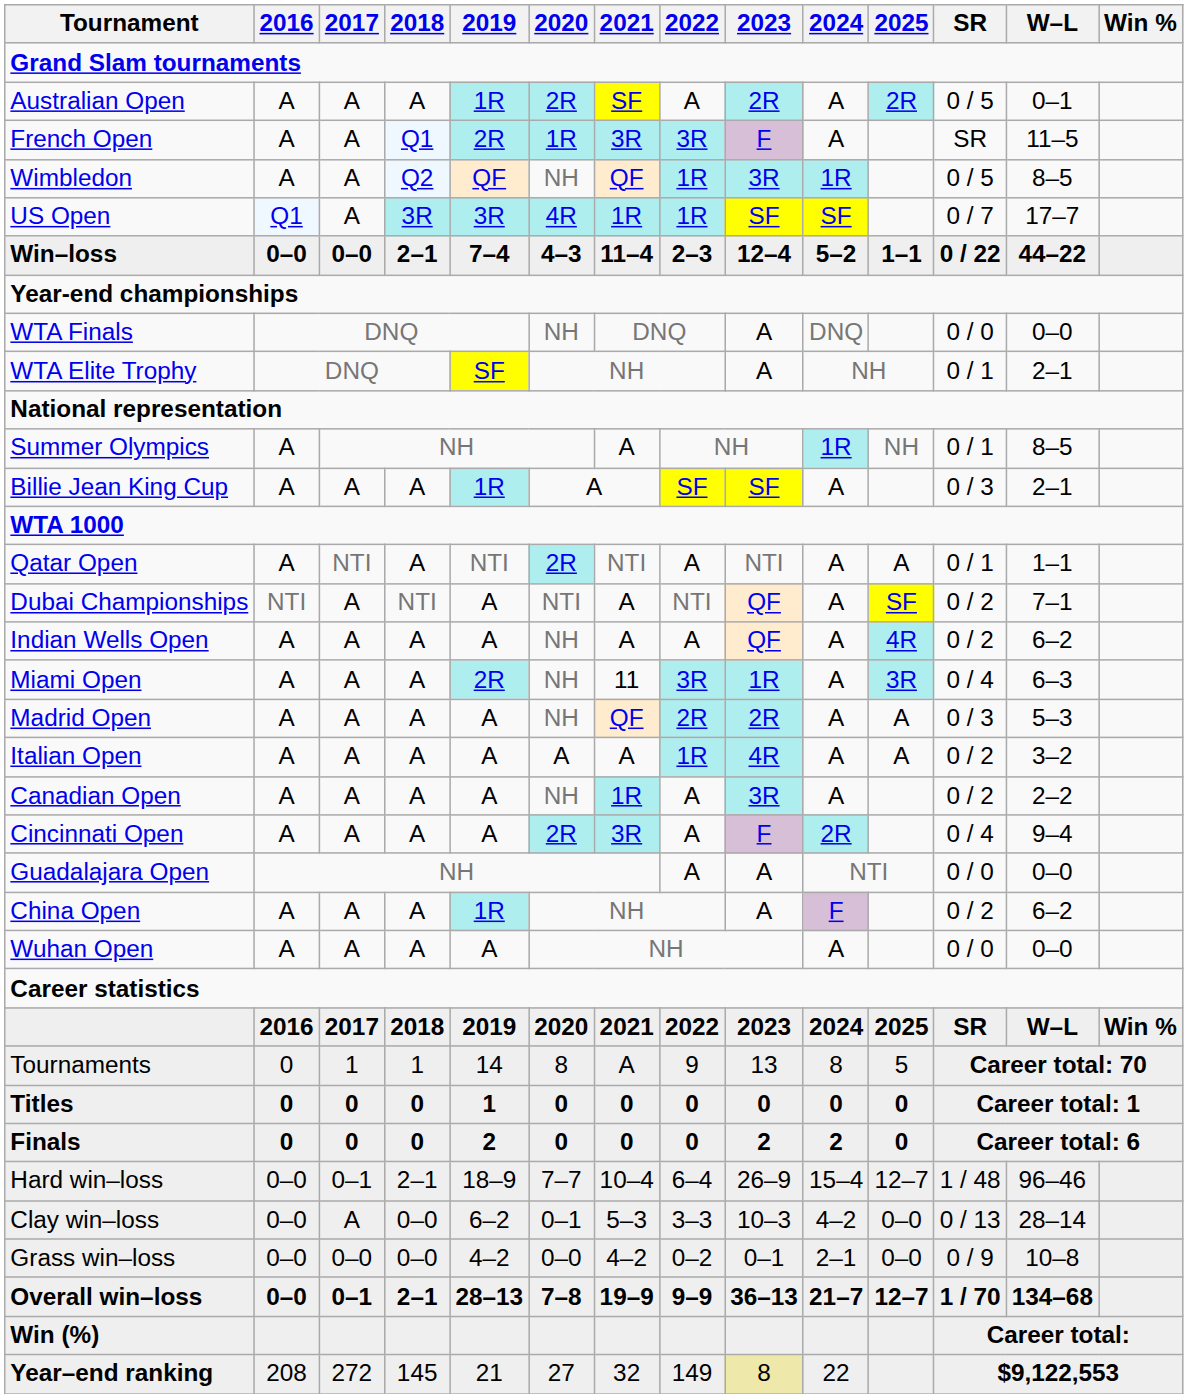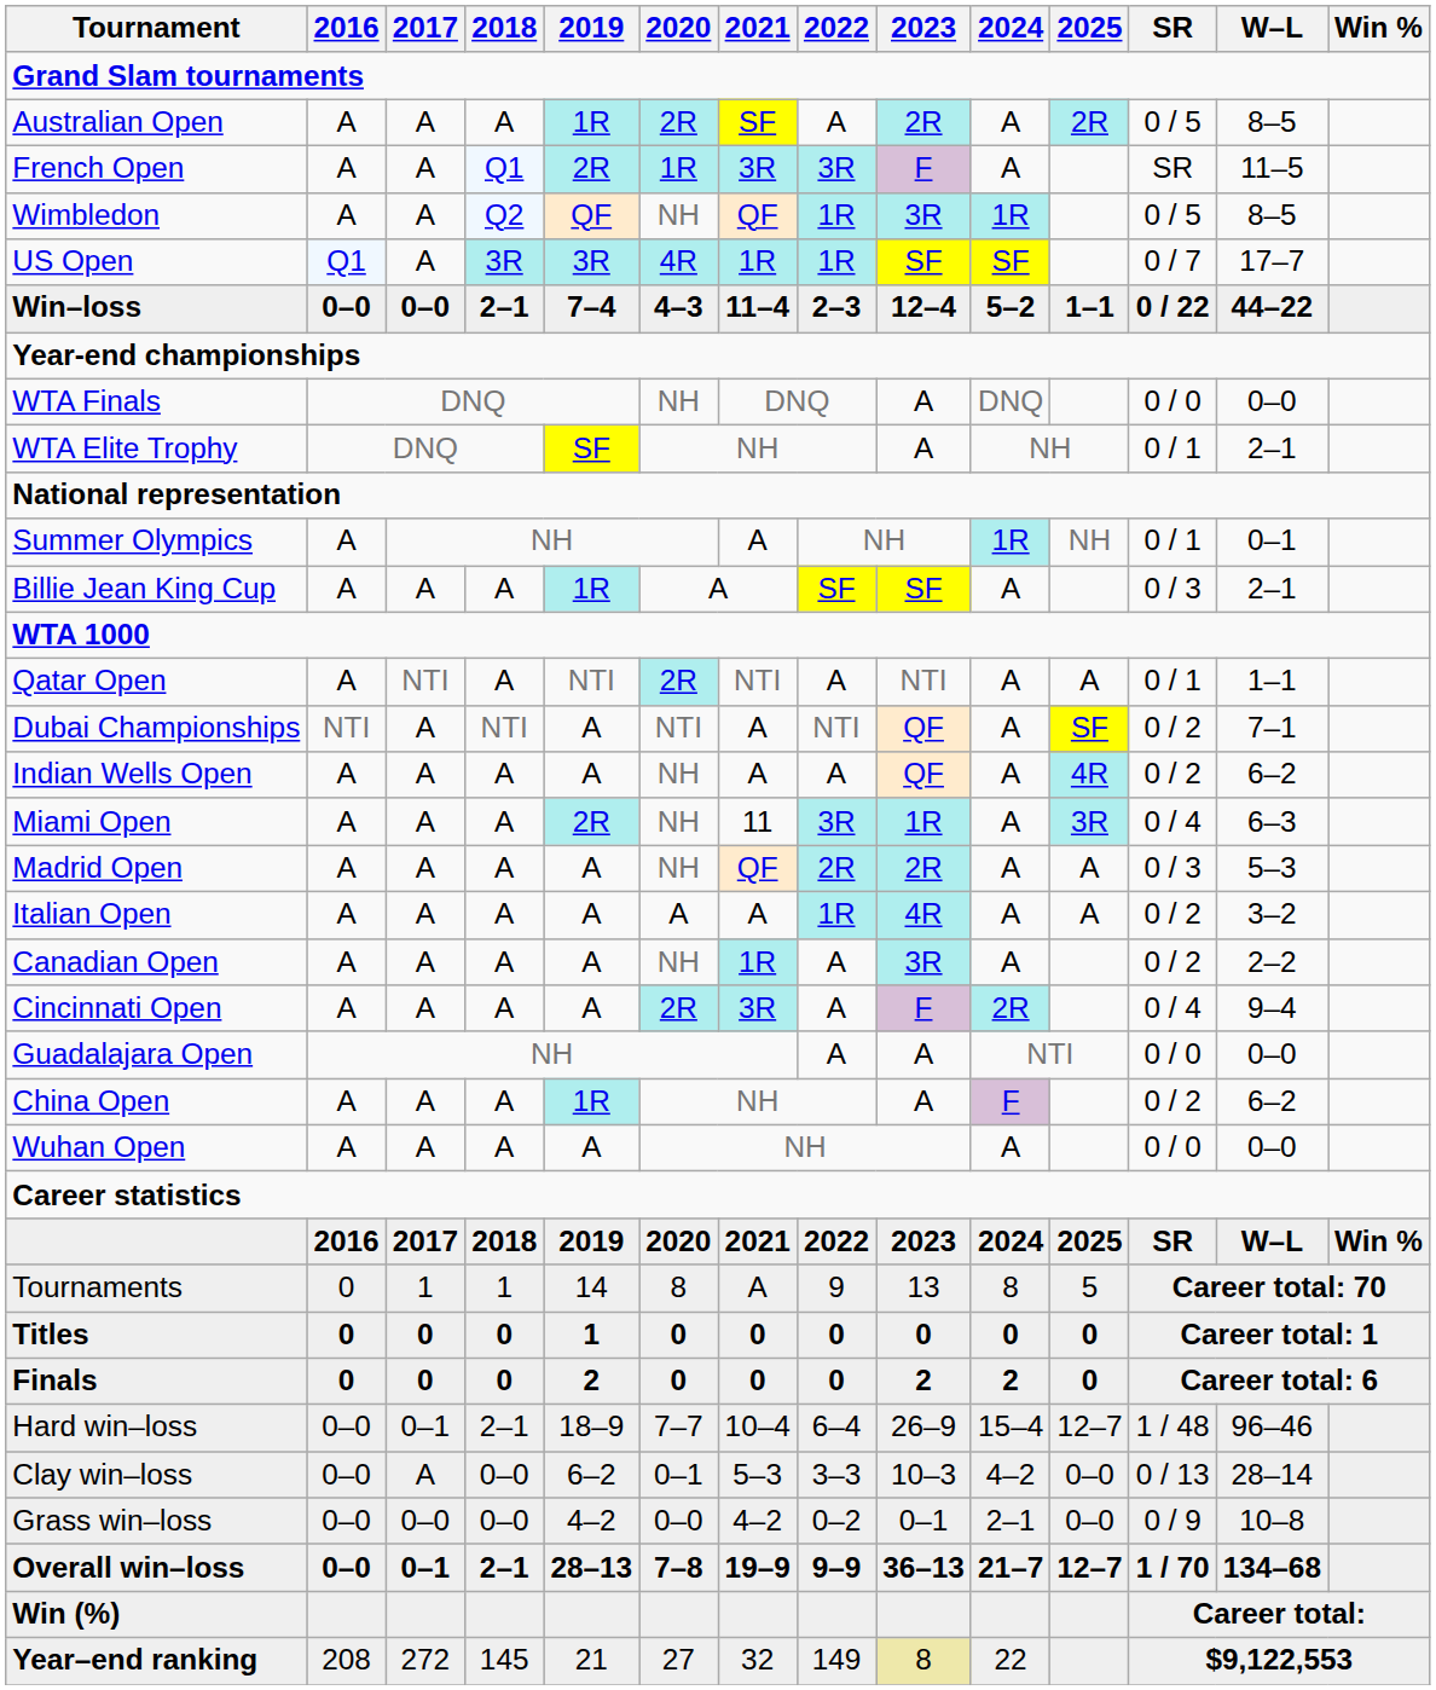Australian Open | W–L: 0–1 -> 8–5
Summer Olympics | W–L: 8–5 -> 0–1
